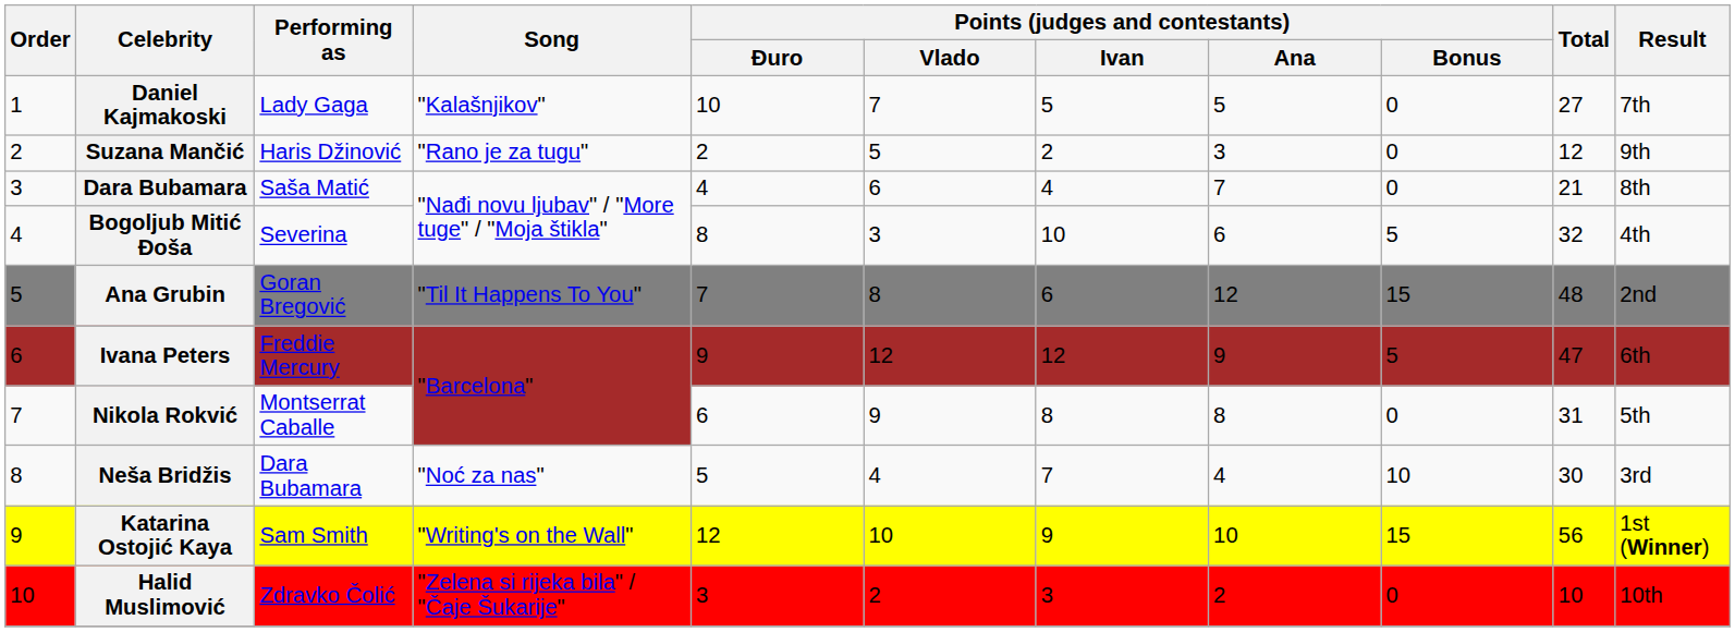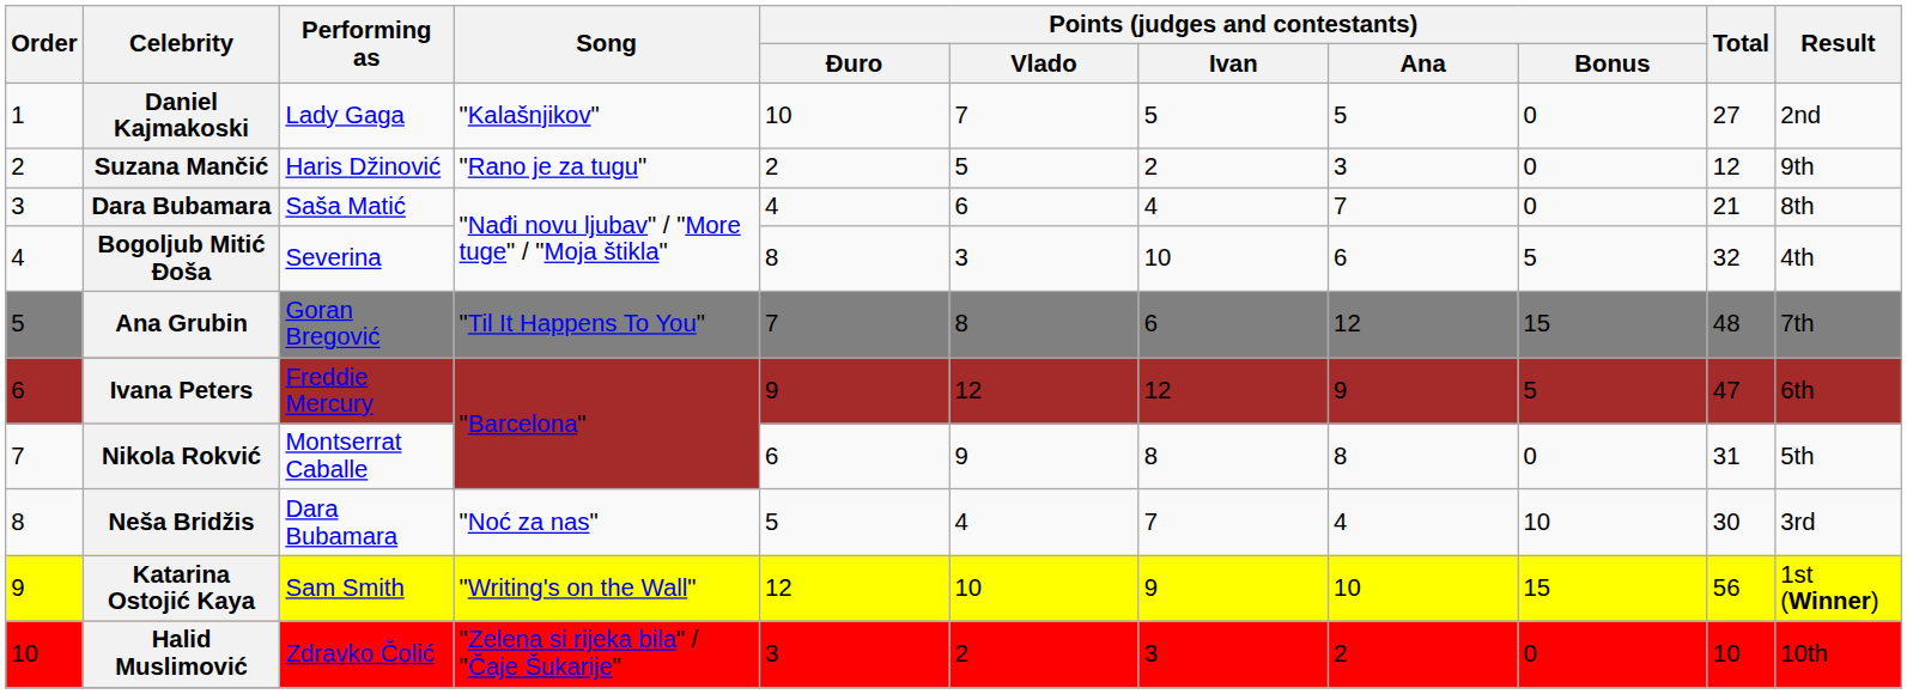Daniel Kajmakoski | Result: 7th -> 2nd
Ana Grubin | Result: 2nd -> 7th
